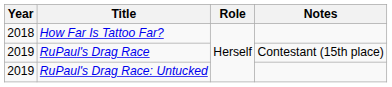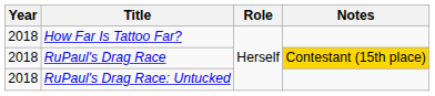RuPaul's Drag Race | Year: 2019 -> 2018
RuPaul's Drag Race | Notes: no background -> gold background
RuPaul's Drag Race: Untucked | Year: 2019 -> 2018
